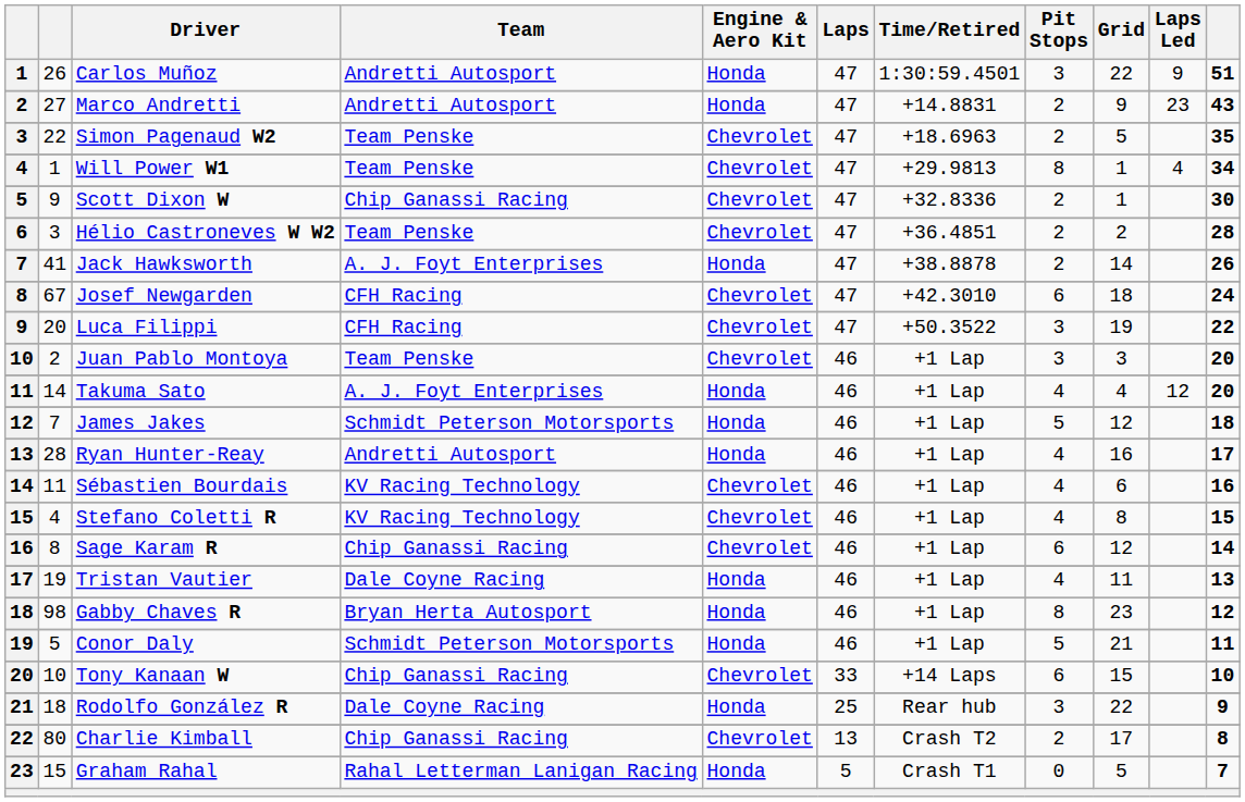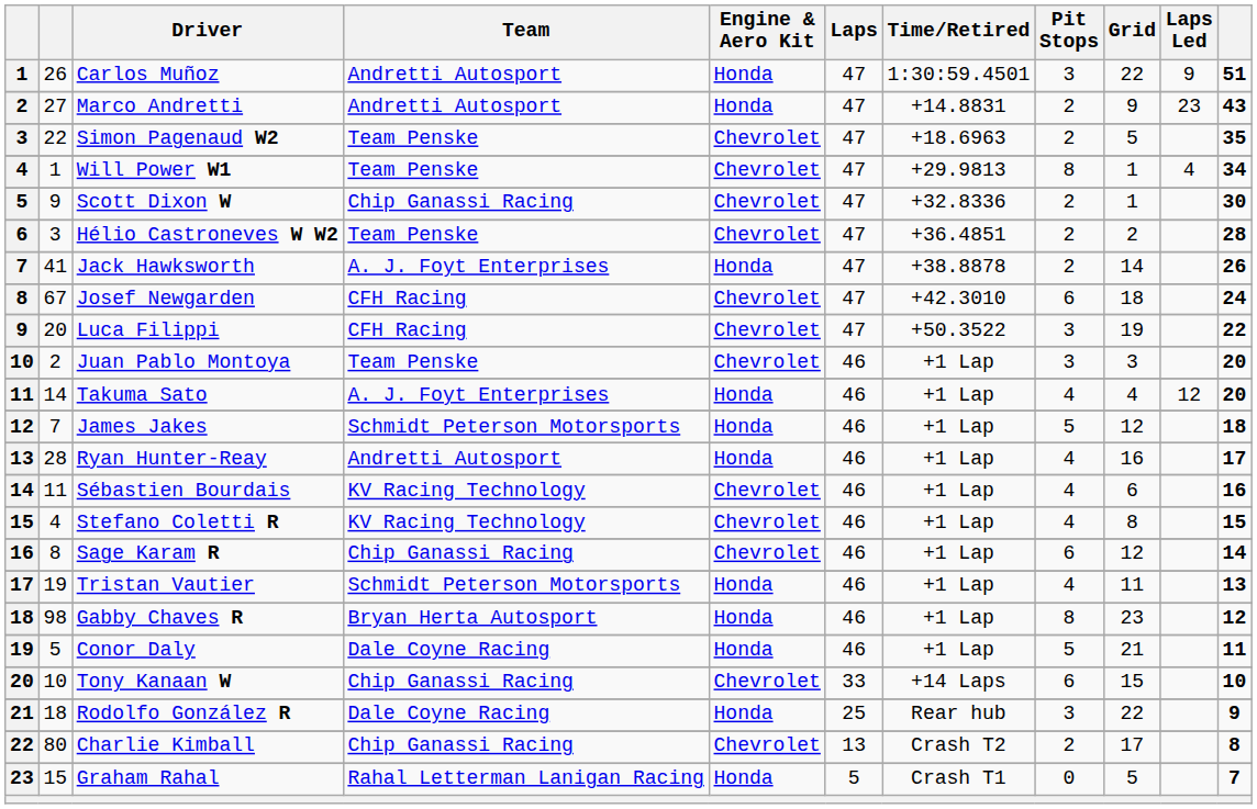Tristan Vautier | Team: Dale Coyne Racing -> Schmidt Peterson Motorsports
Conor Daly | Team: Schmidt Peterson Motorsports -> Dale Coyne Racing
